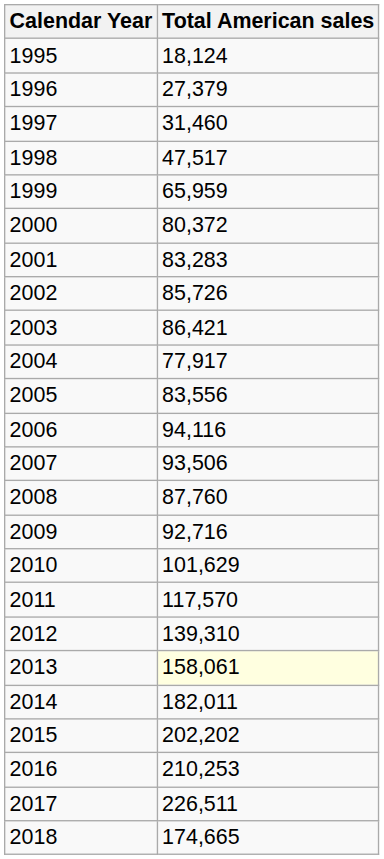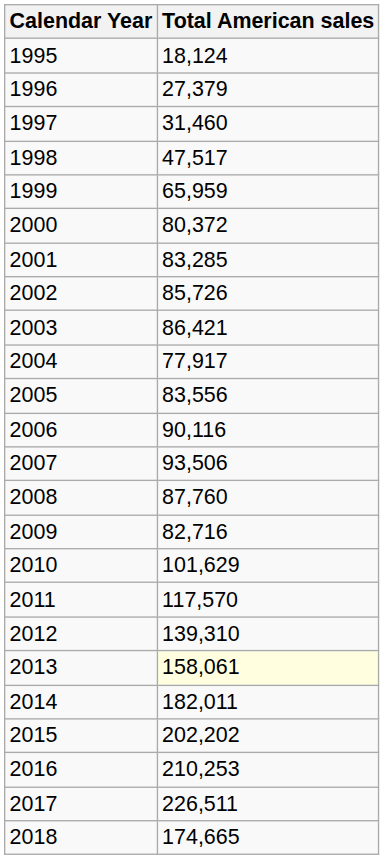2001 | Total American sales: 83,283 -> 83,285
2006 | Total American sales: 94,116 -> 90,116
2009 | Total American sales: 92,716 -> 82,716
